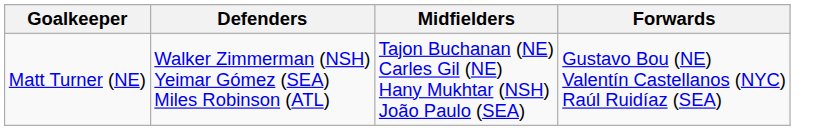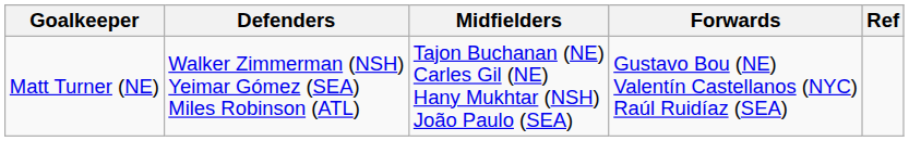+ column: Ref
